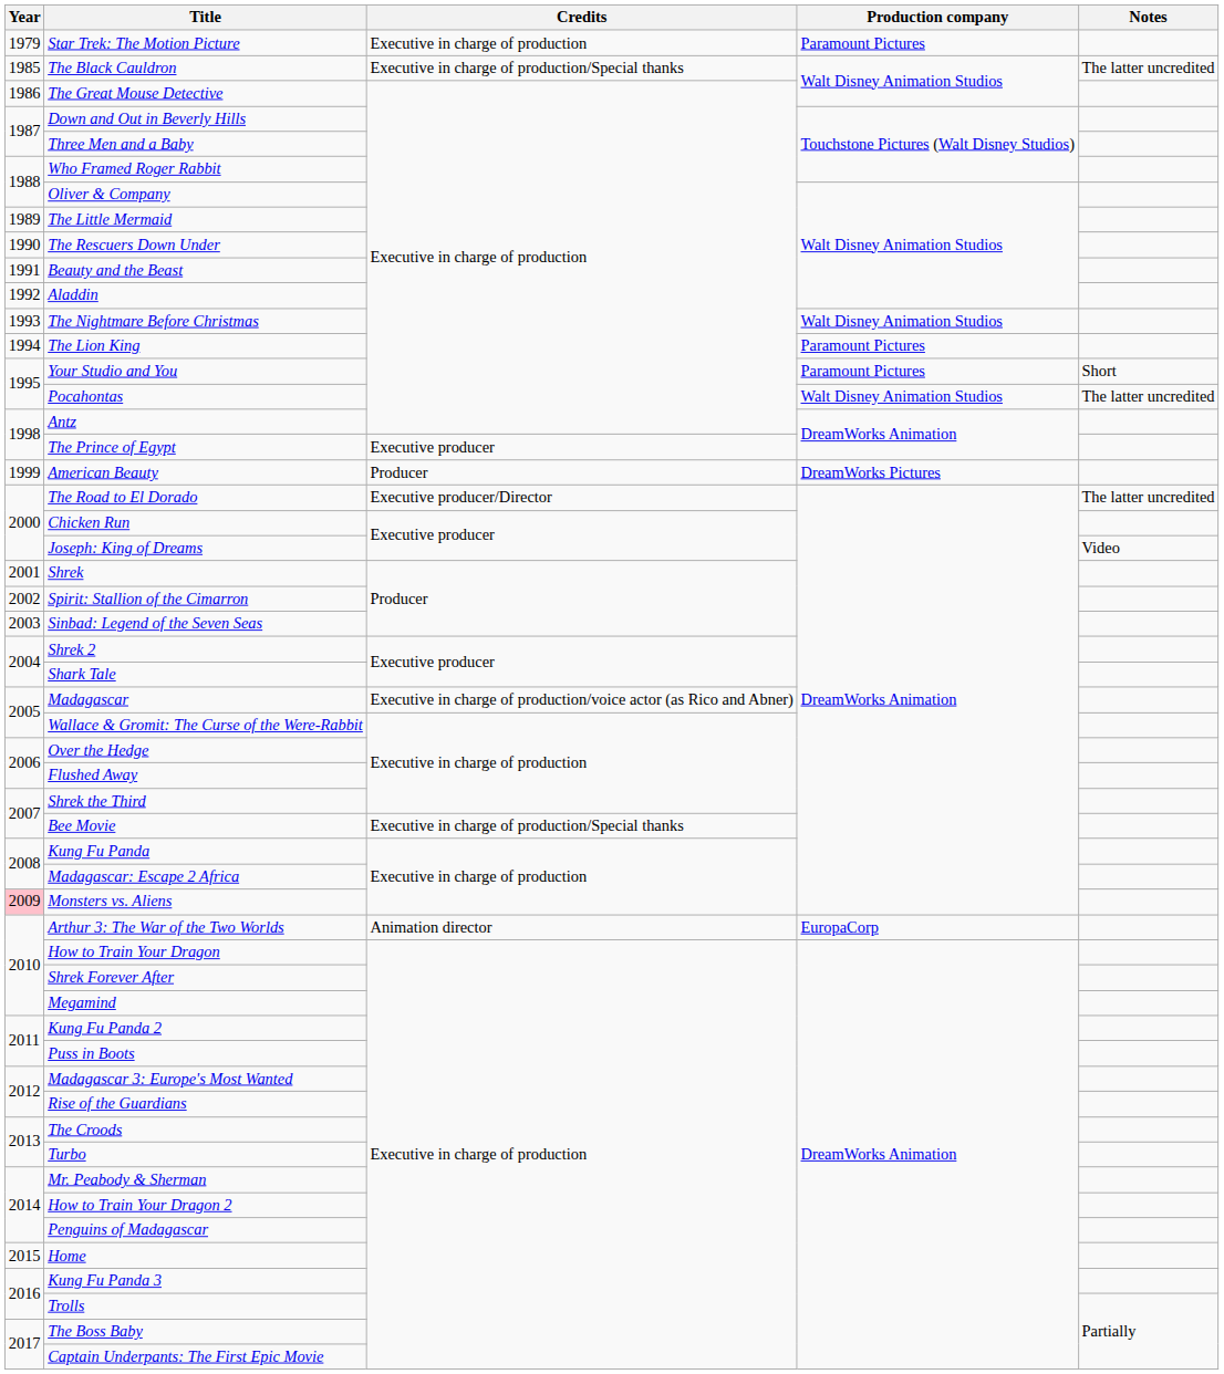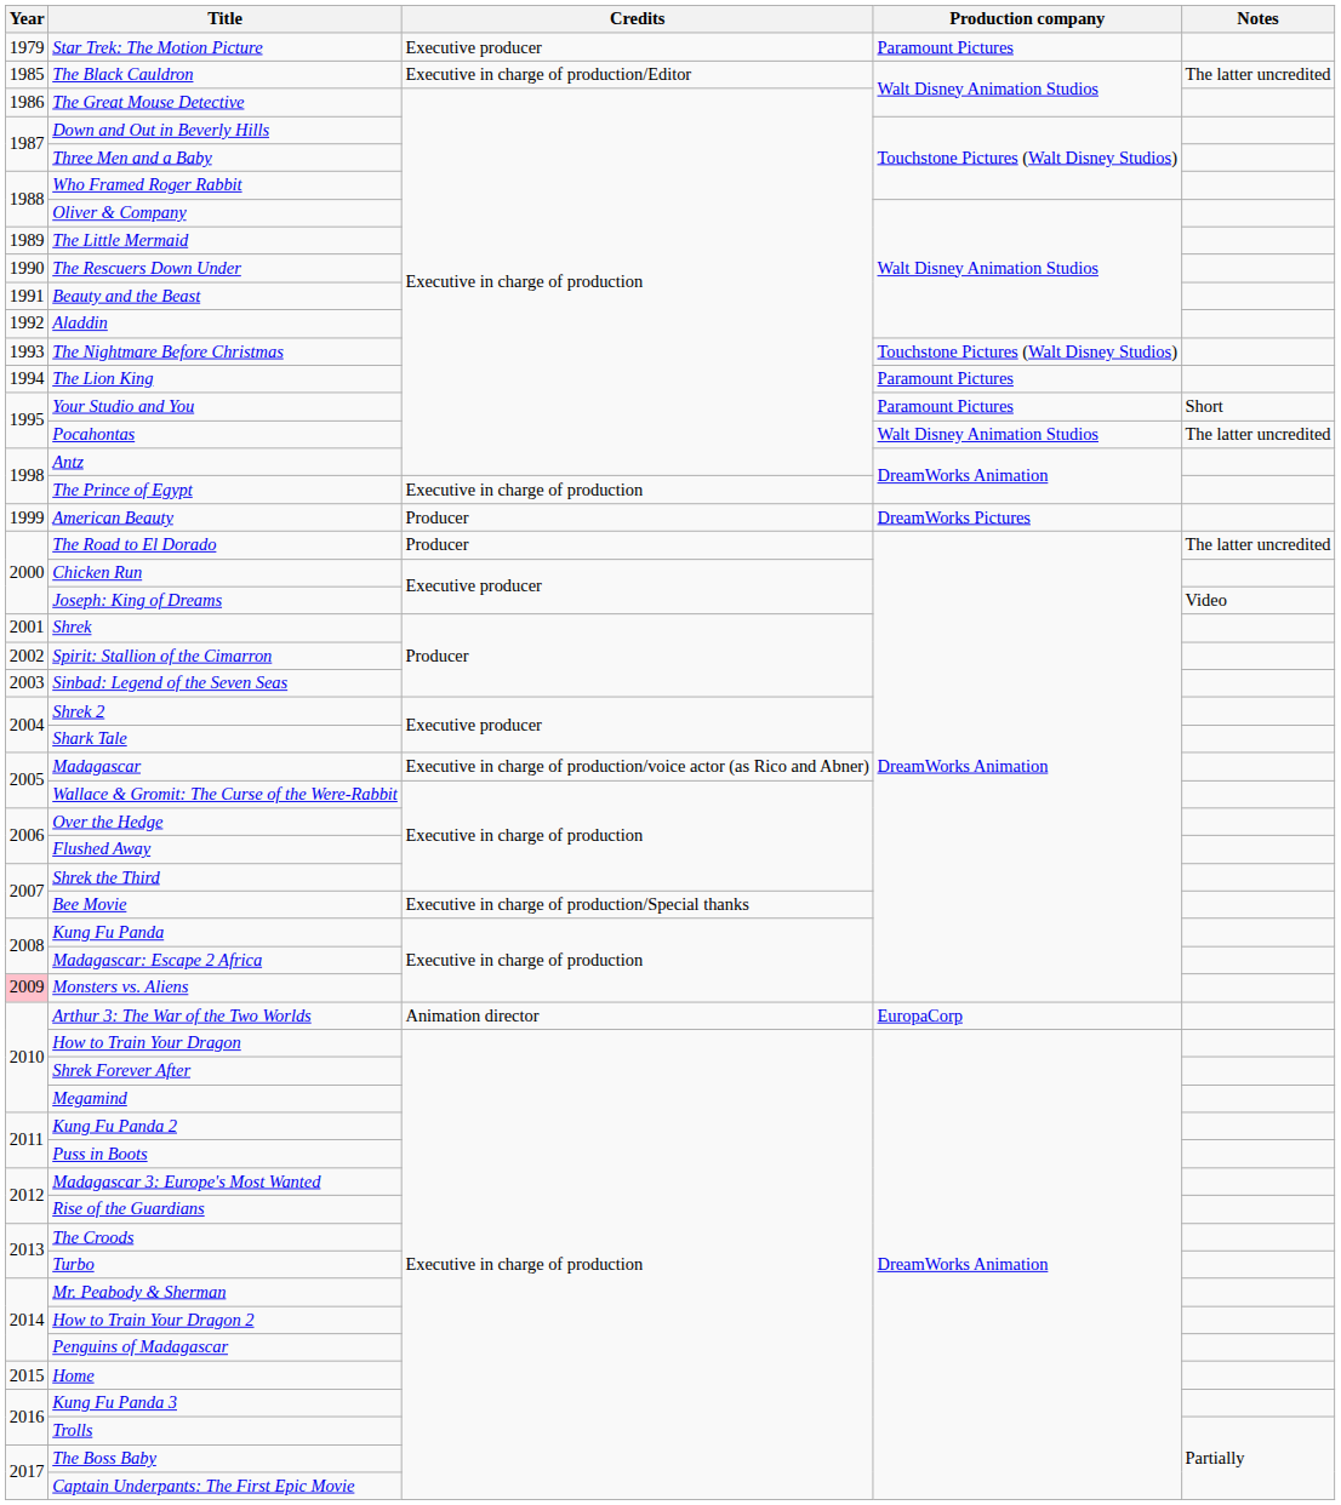Star Trek: The Motion Picture | Credits: Executive in charge of production -> Executive producer
The Black Cauldron | Credits: Executive in charge of production/Special thanks -> Executive in charge of production/Editor
The Nightmare Before Christmas | Production company: Walt Disney Animation Studios -> Touchstone Pictures (Walt Disney Studios)
The Prince of Egypt | Credits: Executive producer -> Executive in charge of production
The Road to El Dorado | Credits: Executive producer/Director -> Producer
